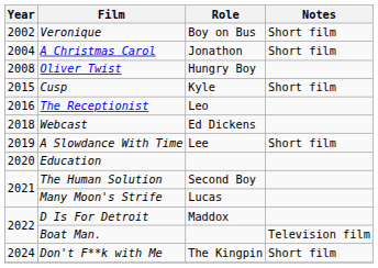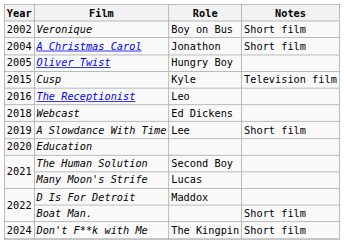Oliver Twist | Year: 2008 -> 2005
Cusp | Notes: Short film -> Television film
Boat Man. | Notes: Television film -> Short film
